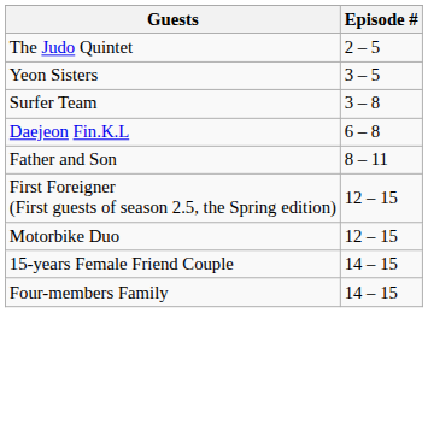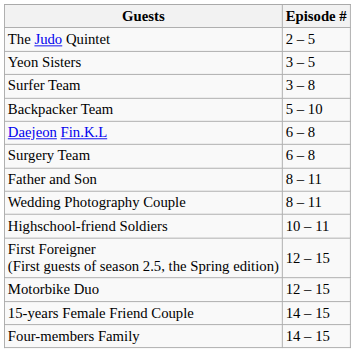+ row: Backpacker Team | 5 – 10
+ row: Surgery Team | 6 – 8
+ row: Wedding Photography Couple | 8 – 11
+ row: Highschool-friend Soldiers | 10 – 11
